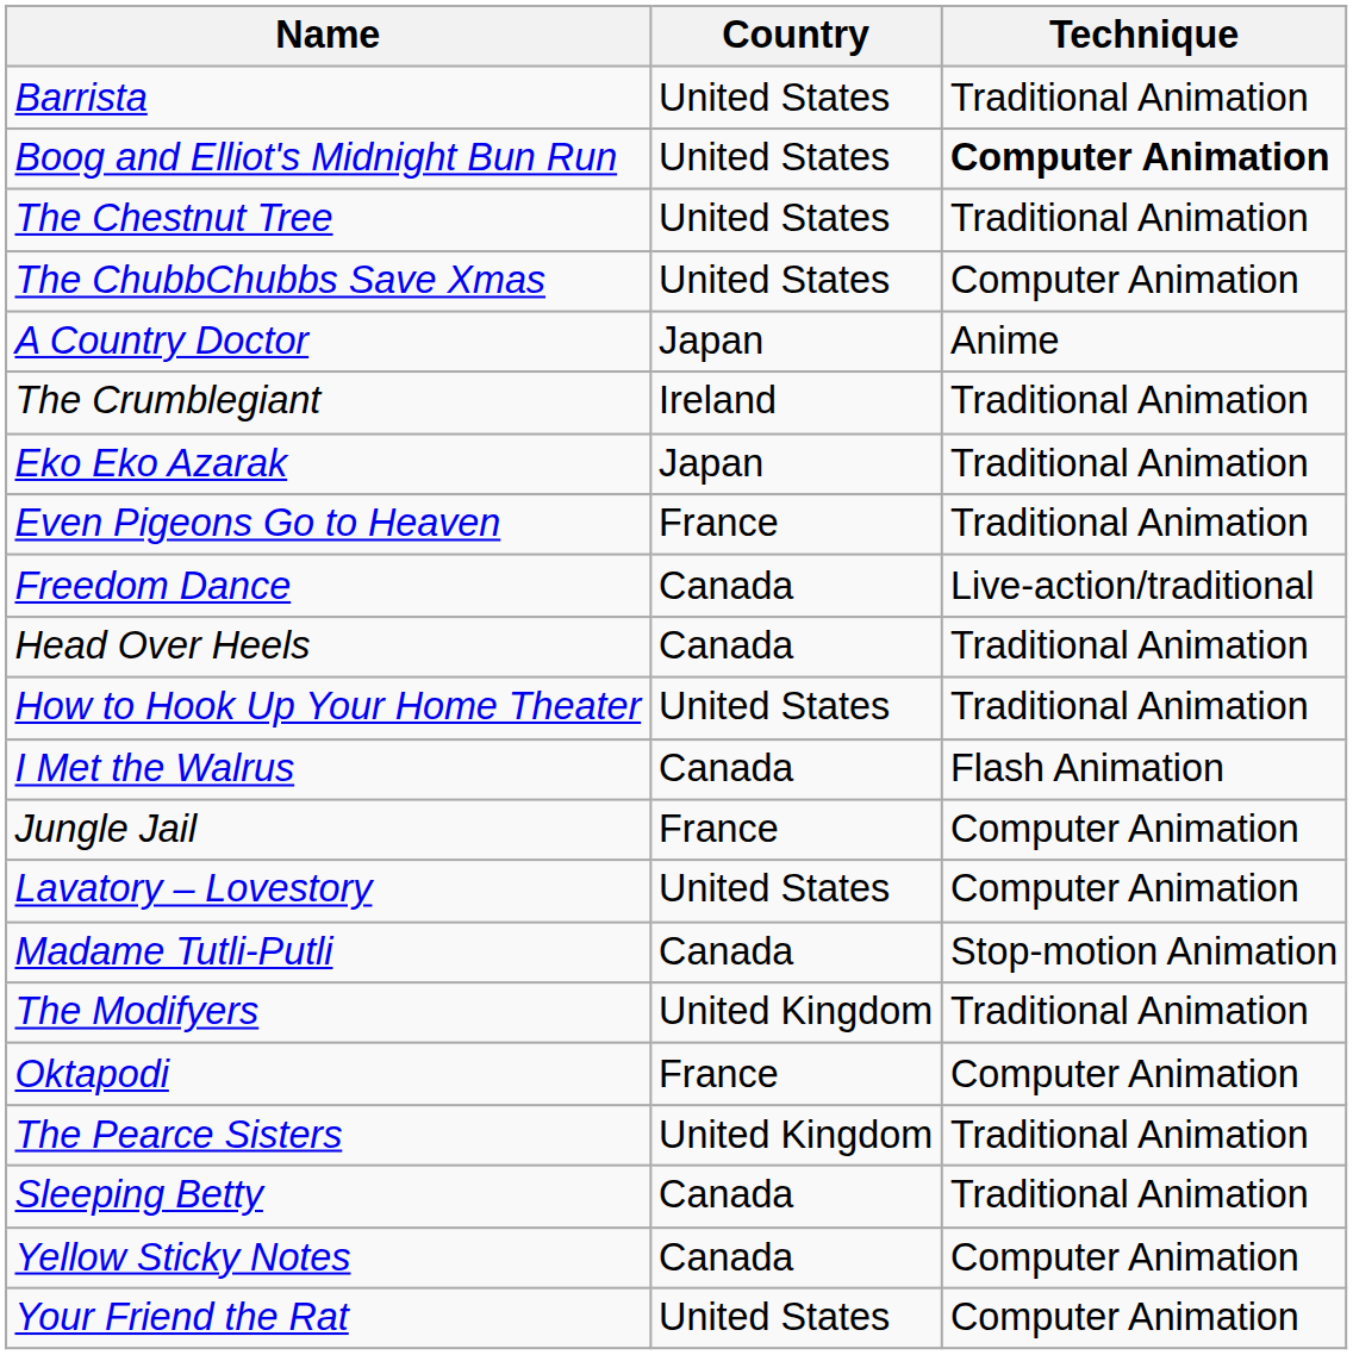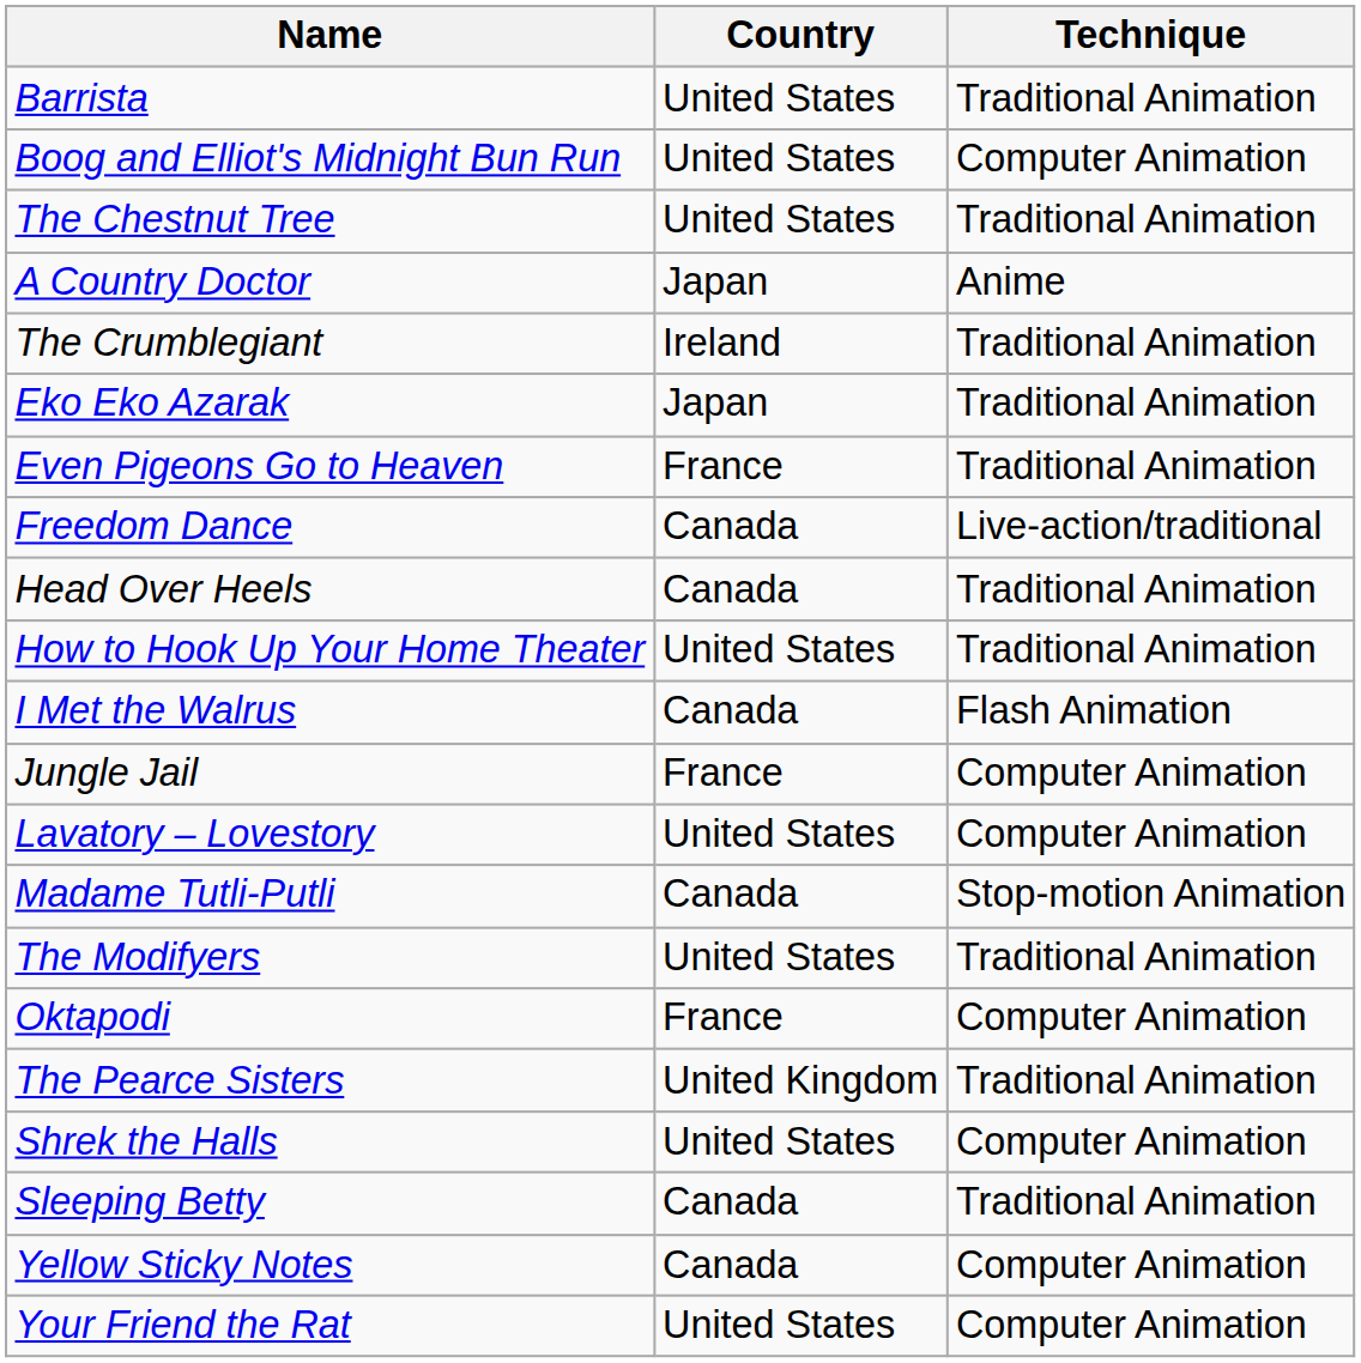Boog and Elliot's Midnight Bun Run | Technique: bold -> normal
- row: The ChubbChubbs Save Xmas | United States | Computer Animation
The Modifyers | Country: United Kingdom -> United States
+ row: Shrek the Halls | United States | Computer Animation
